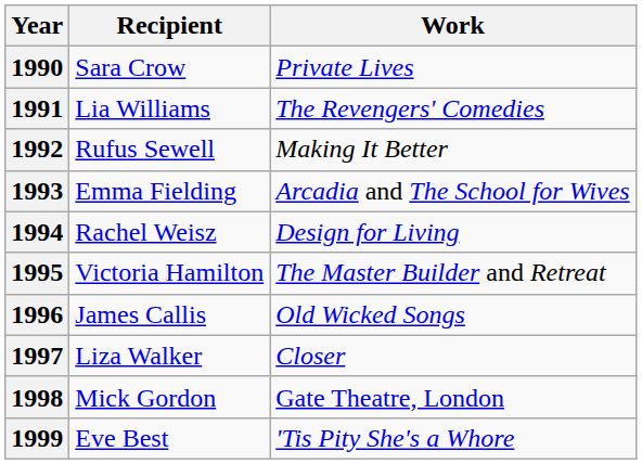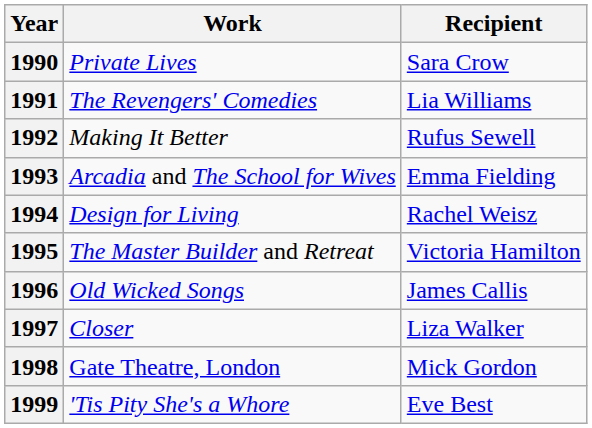columns swapped: Recipient <-> Work
